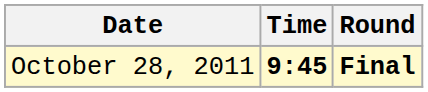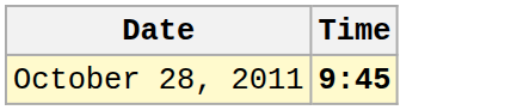- column: Round | Final
